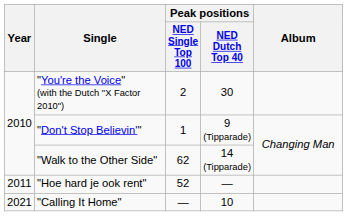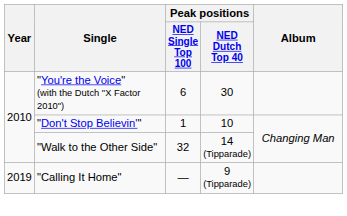"You're the Voice" (with the Dutch "X Factor 2010") | Peak positions / NED Single Top 100: 2 -> 6
"Don't Stop Believin'" | Peak positions / NED Dutch Top 40: 9 (Tipparade) -> 10
"Walk to the Other Side" | Peak positions / NED Single Top 100: 62 -> 32
- row: 2011 | "Hoe hard je ook rent" | 52 | —
"Calling It Home" | Year: 2021 -> 2019
"Calling It Home" | Peak positions / NED Dutch Top 40: 10 -> 9 (Tipparade)
